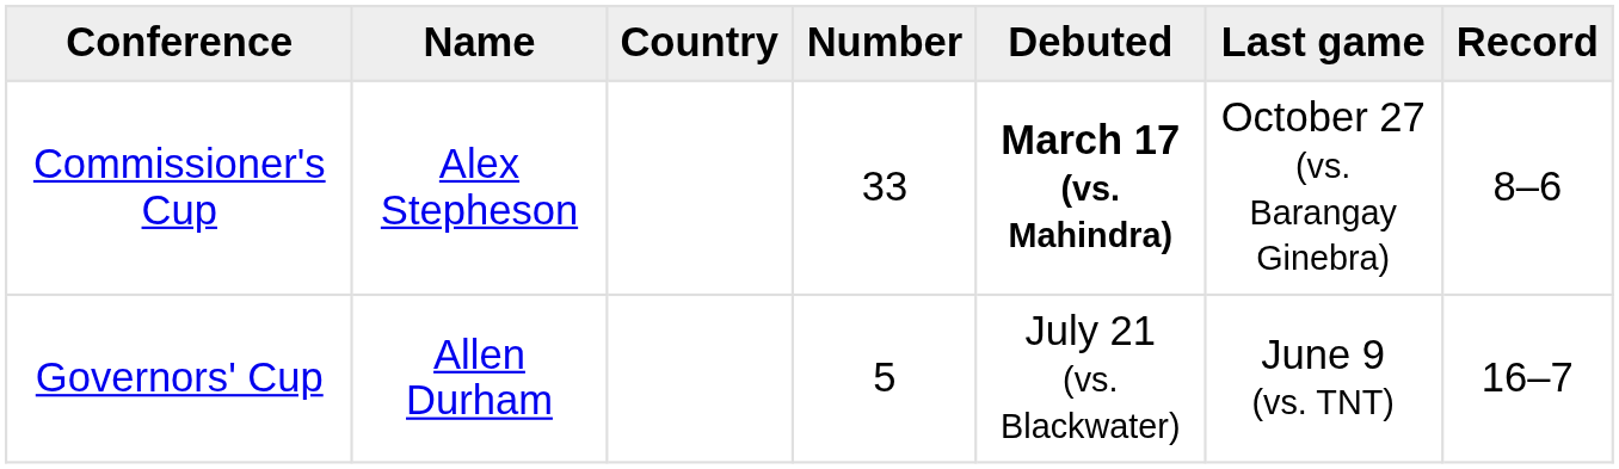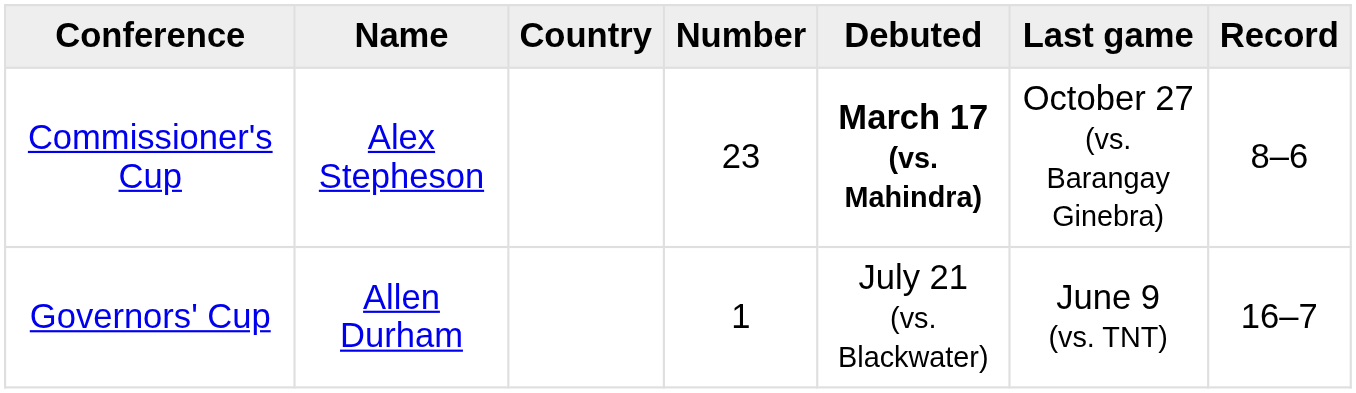Commissioner's Cup | Number: 33 -> 23
Governors' Cup | Number: 5 -> 1
